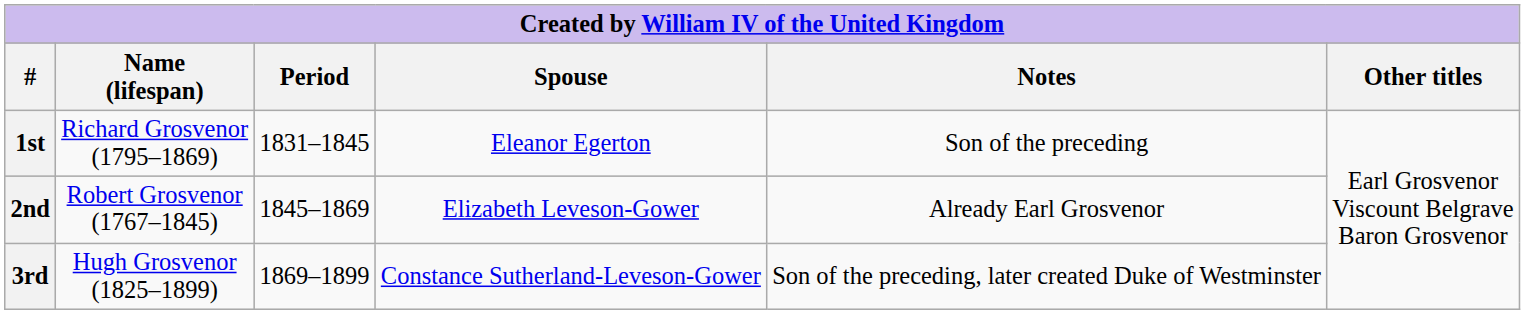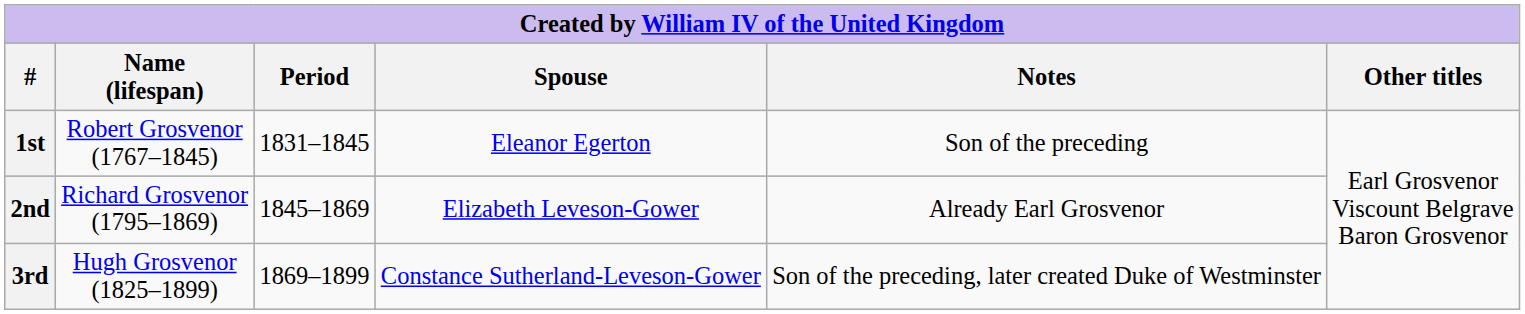1st | Name (lifespan): Richard Grosvenor (1795–1869) -> Robert Grosvenor (1767–1845)
2nd | Name (lifespan): Robert Grosvenor (1767–1845) -> Richard Grosvenor (1795–1869)
